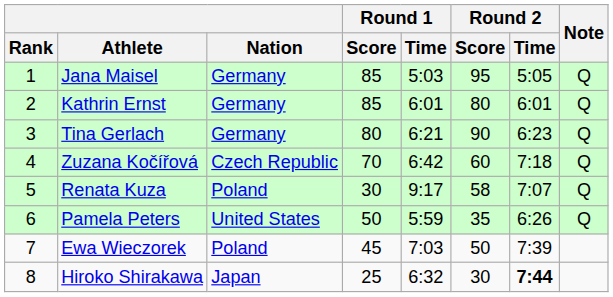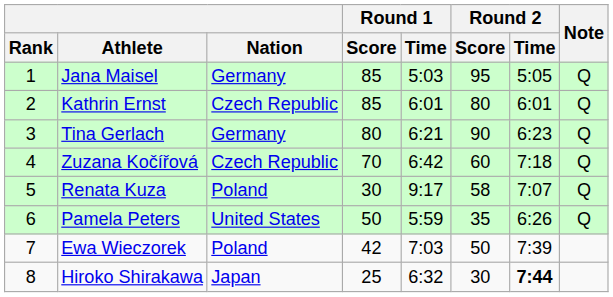Kathrin Ernst | Nation: Germany -> Czech Republic
Ewa Wieczorek | Round 1 / Score: 45 -> 42
